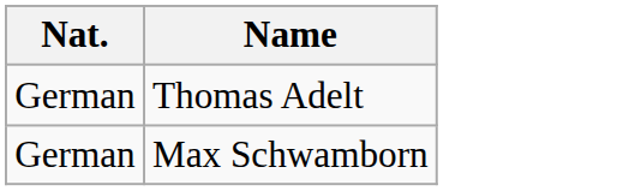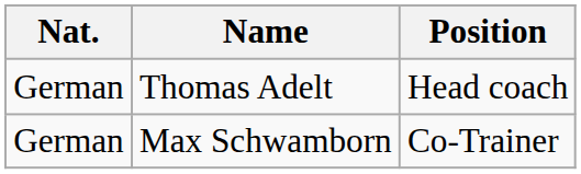+ column: Position | Head coach | Co-Trainer
